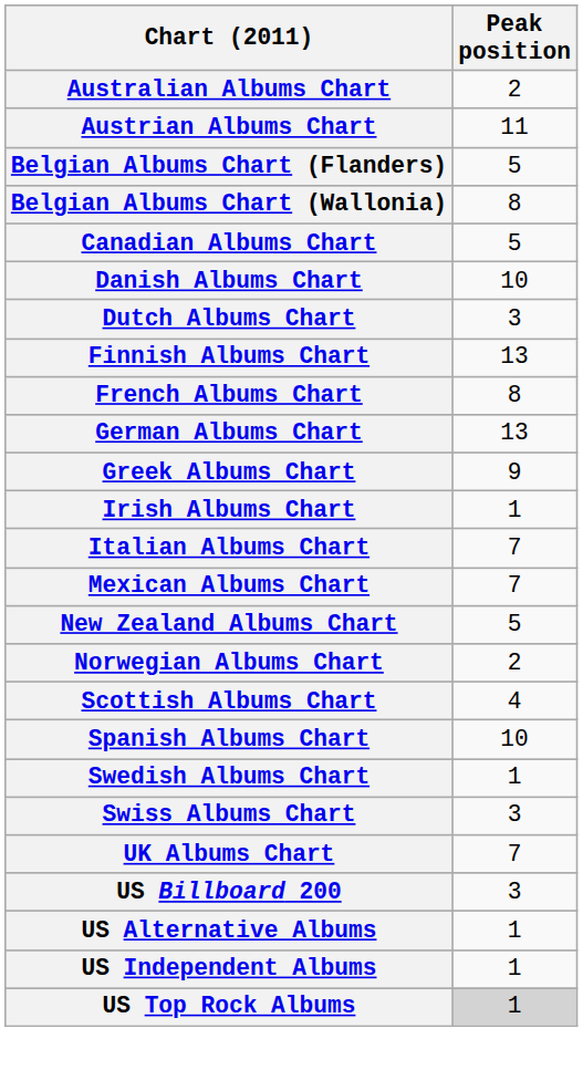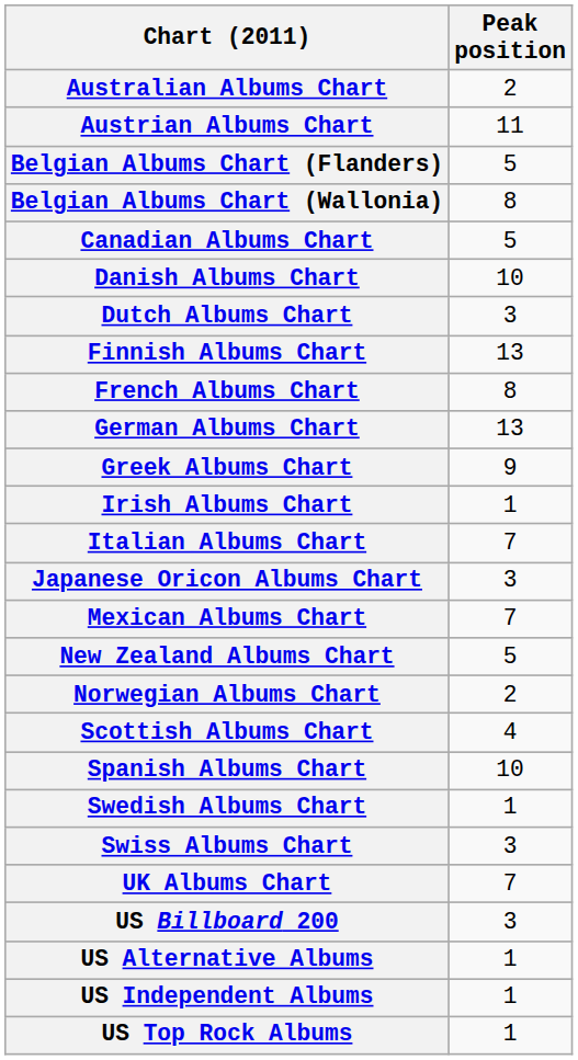+ row: Japanese Oricon Albums Chart | 3
US Top Rock Albums | Peak position: lightgrey background -> no background
